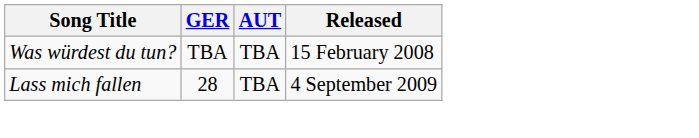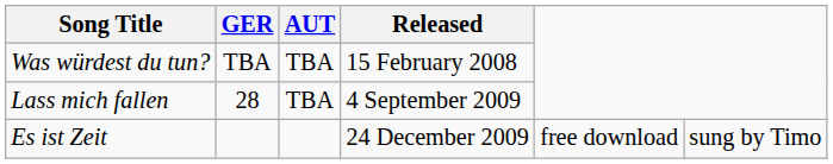+ row: Es ist Zeit | 24 December 2009 | free download | sung by Timo
